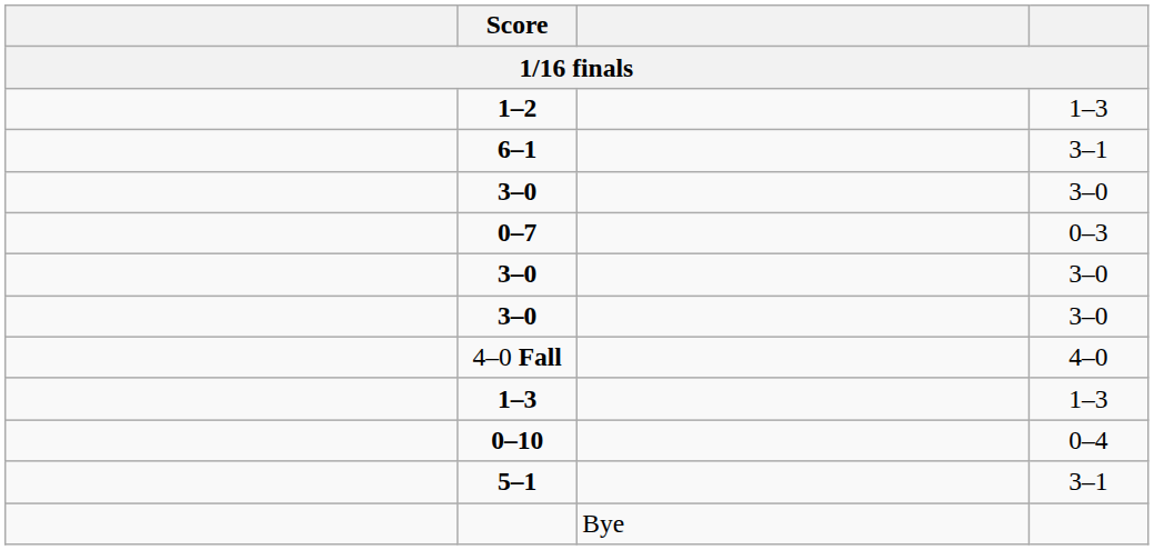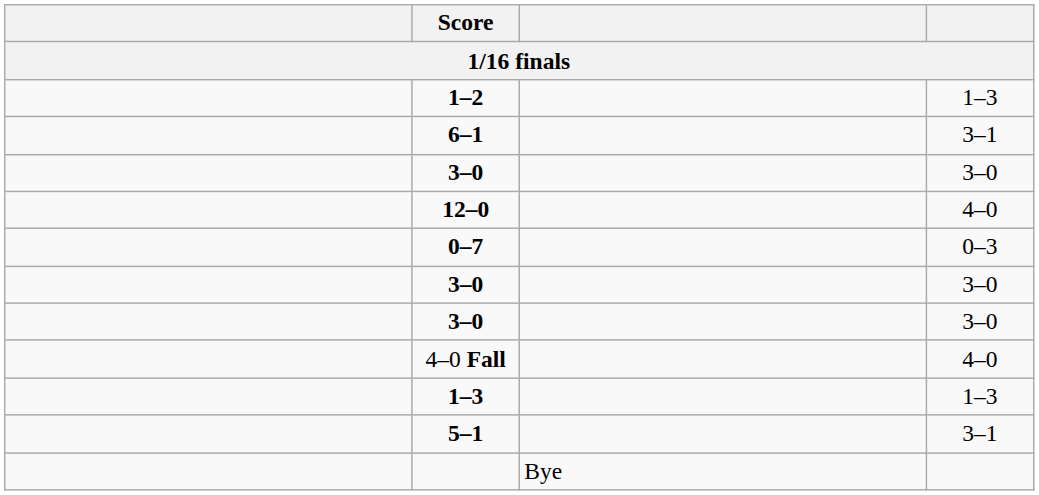+ row: 12–0 | 4–0
- row: 0–10 | 0–4
